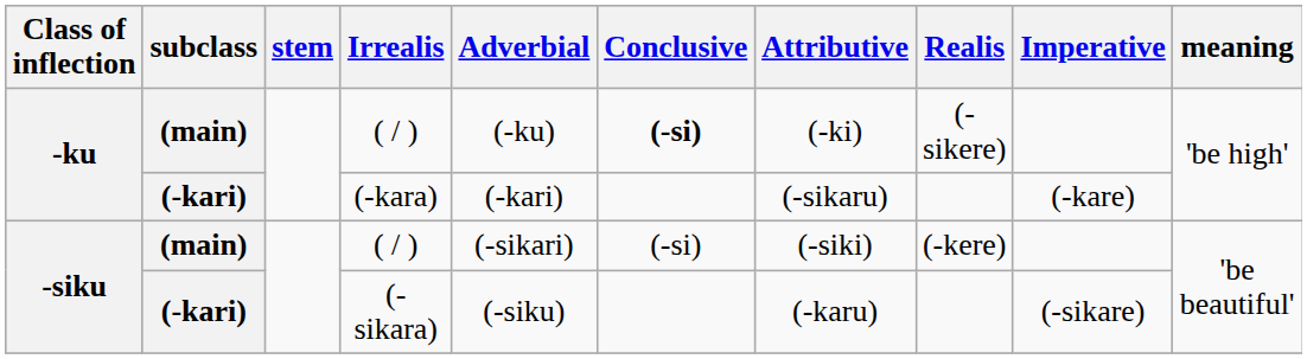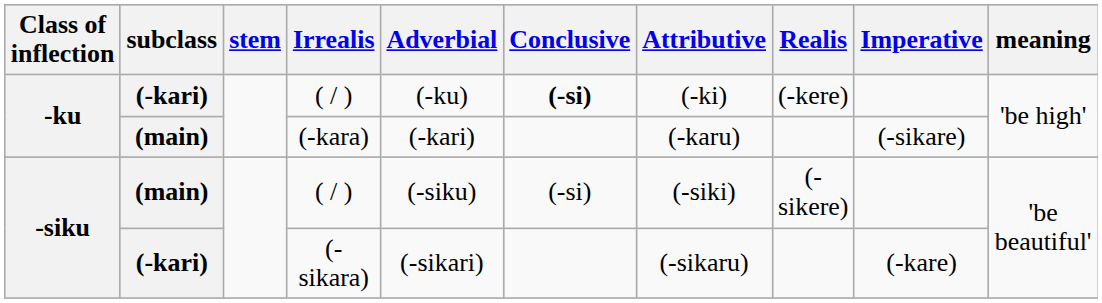-ku / ( / ) | subclass: (main) -> (-kari)
-ku / ( / ) | Realis: (-sikere) -> (-kere)
(-kara) | subclass: (-kari) -> (main)
(-kara) | Attributive: (-sikaru) -> (-karu)
(-kara) | Imperative: (-kare) -> (-sikare)
-siku / ( / ) | Adverbial: (-sikari) -> (-siku)
-siku / ( / ) | Realis: (-kere) -> (-sikere)
(-sikara) | Adverbial: (-siku) -> (-sikari)
(-sikara) | Attributive: (-karu) -> (-sikaru)
(-sikara) | Imperative: (-sikare) -> (-kare)
